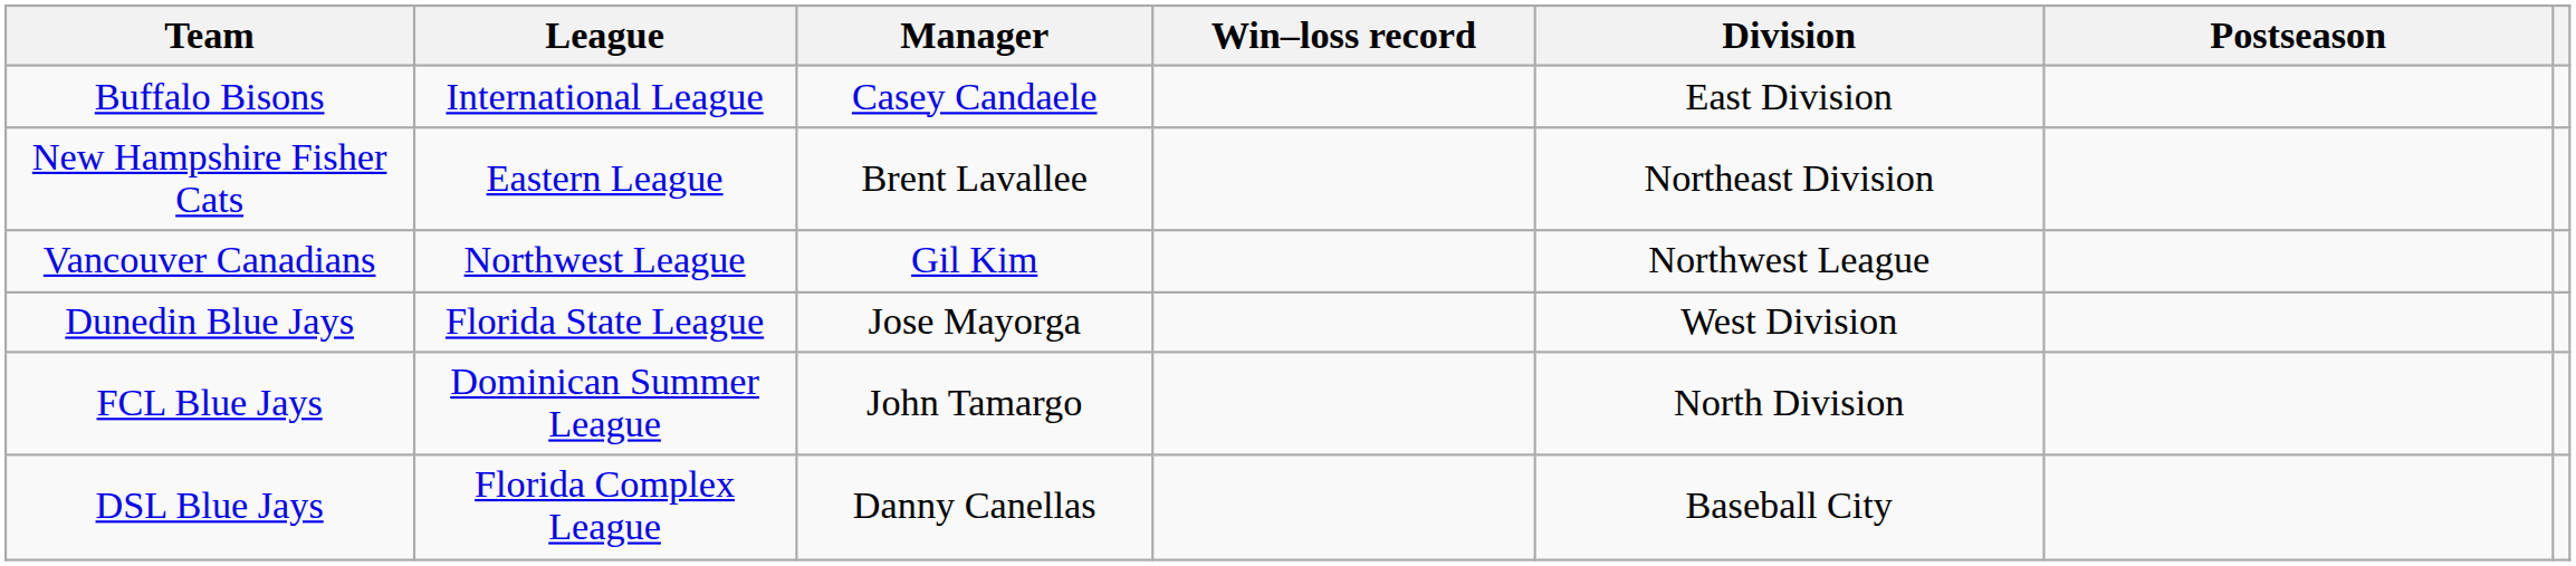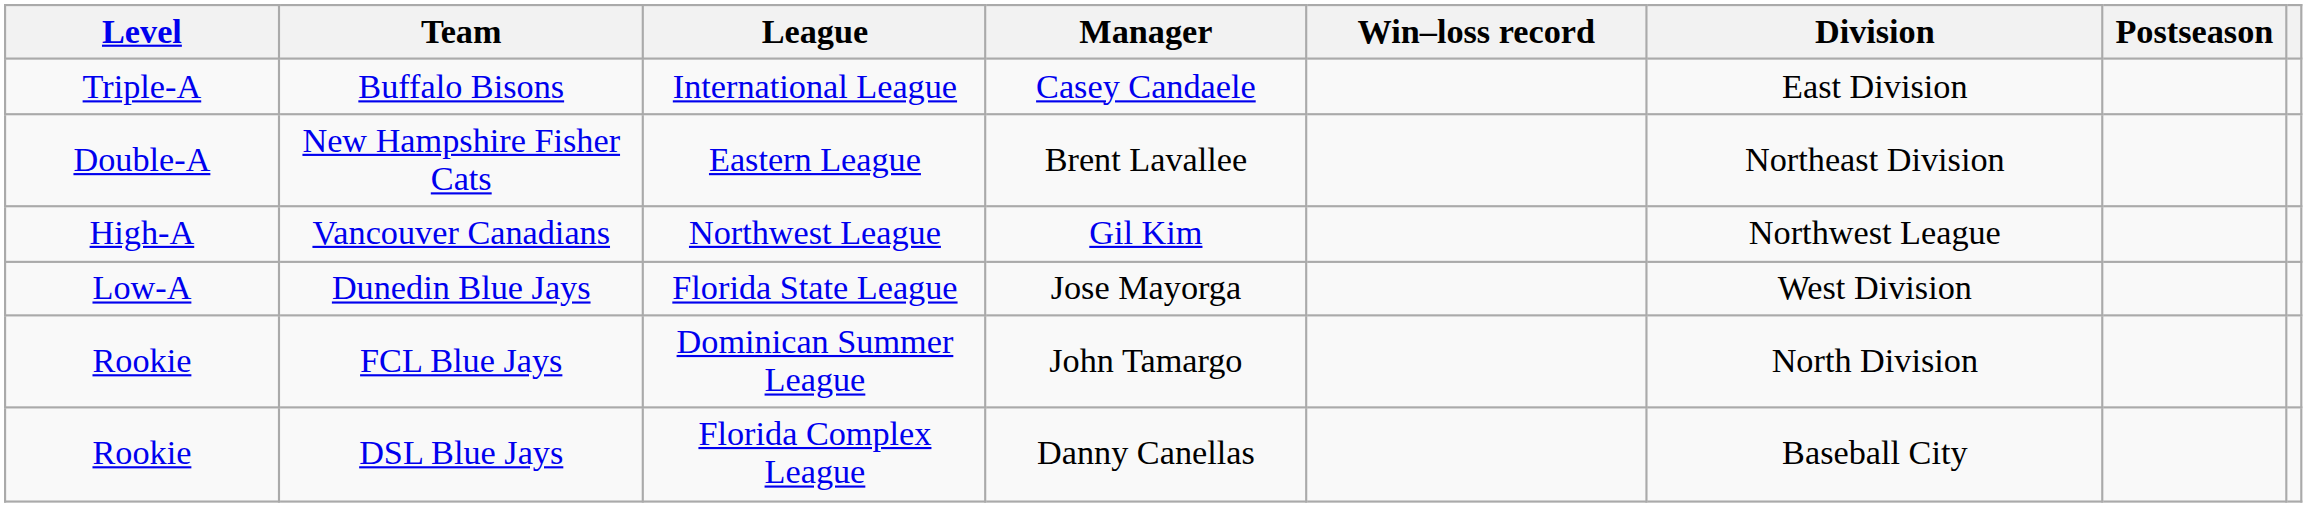+ column: Level | Triple-A | Double-A | High-A | Low-A | Rookie | Rookie
